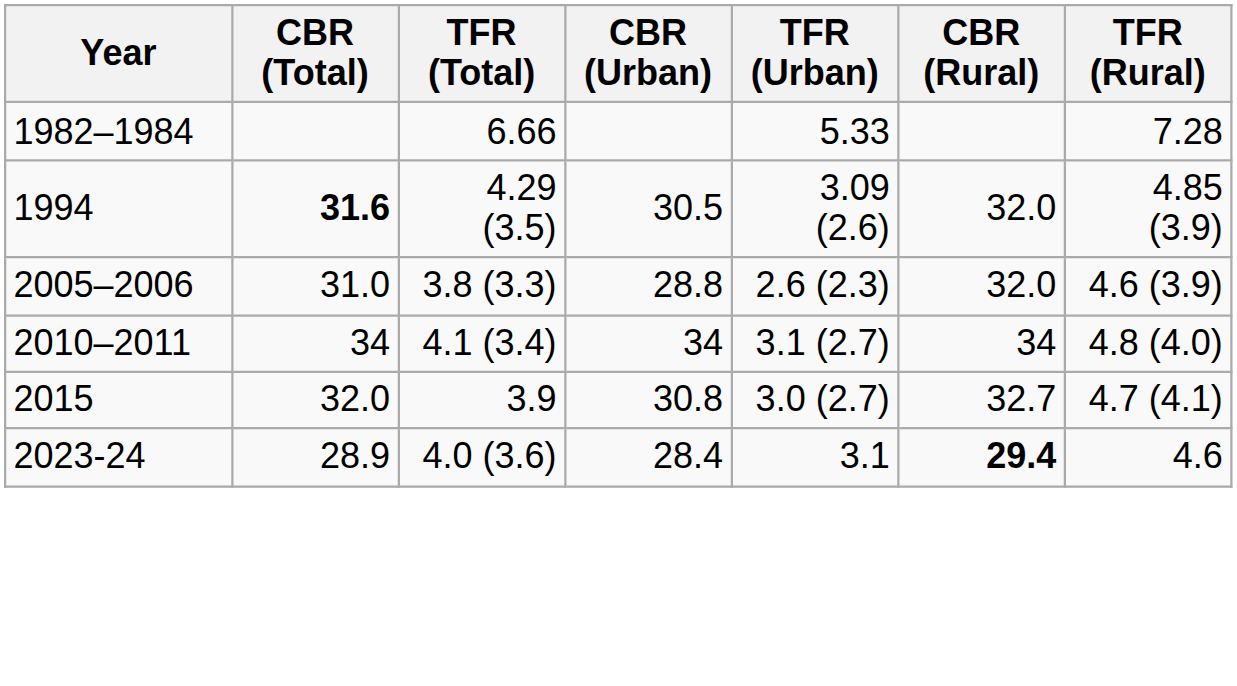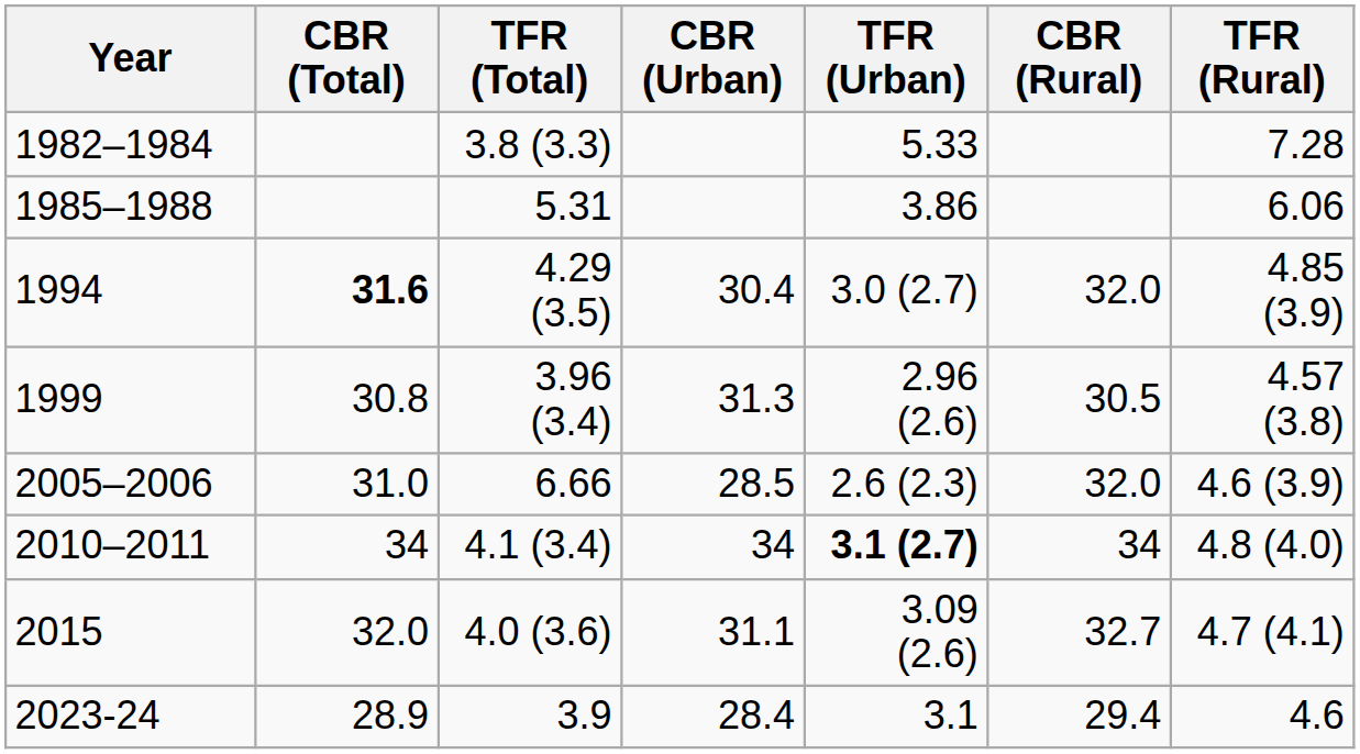1982–1984 | TFR (Total): 6.66 -> 3.8 (3.3)
+ row: 1985–1988 | 5.31 | 3.86 | 6.06
1994 | CBR (Urban): 30.5 -> 30.4
1994 | TFR (Urban): 3.09 (2.6) -> 3.0 (2.7)
+ row: 1999 | 30.8 | 3.96 (3.4) | 31.3 | 2.96 (2.6) | 30.5 | 4.57 (3.8)
2005–2006 | TFR (Total): 3.8 (3.3) -> 6.66
2005–2006 | CBR (Urban): 28.8 -> 28.5
2010–2011 | TFR (Urban): normal -> bold
2015 | TFR (Total): 3.9 -> 4.0 (3.6)
2015 | CBR (Urban): 30.8 -> 31.1
2015 | TFR (Urban): 3.0 (2.7) -> 3.09 (2.6)
2023-24 | TFR (Total): 4.0 (3.6) -> 3.9
2023-24 | CBR (Rural): bold -> normal
